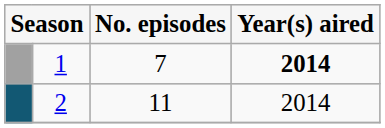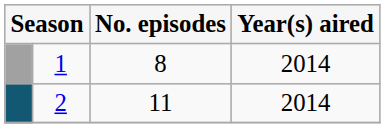1 | No. episodes: 7 -> 8
1 | Year(s) aired: bold -> normal
